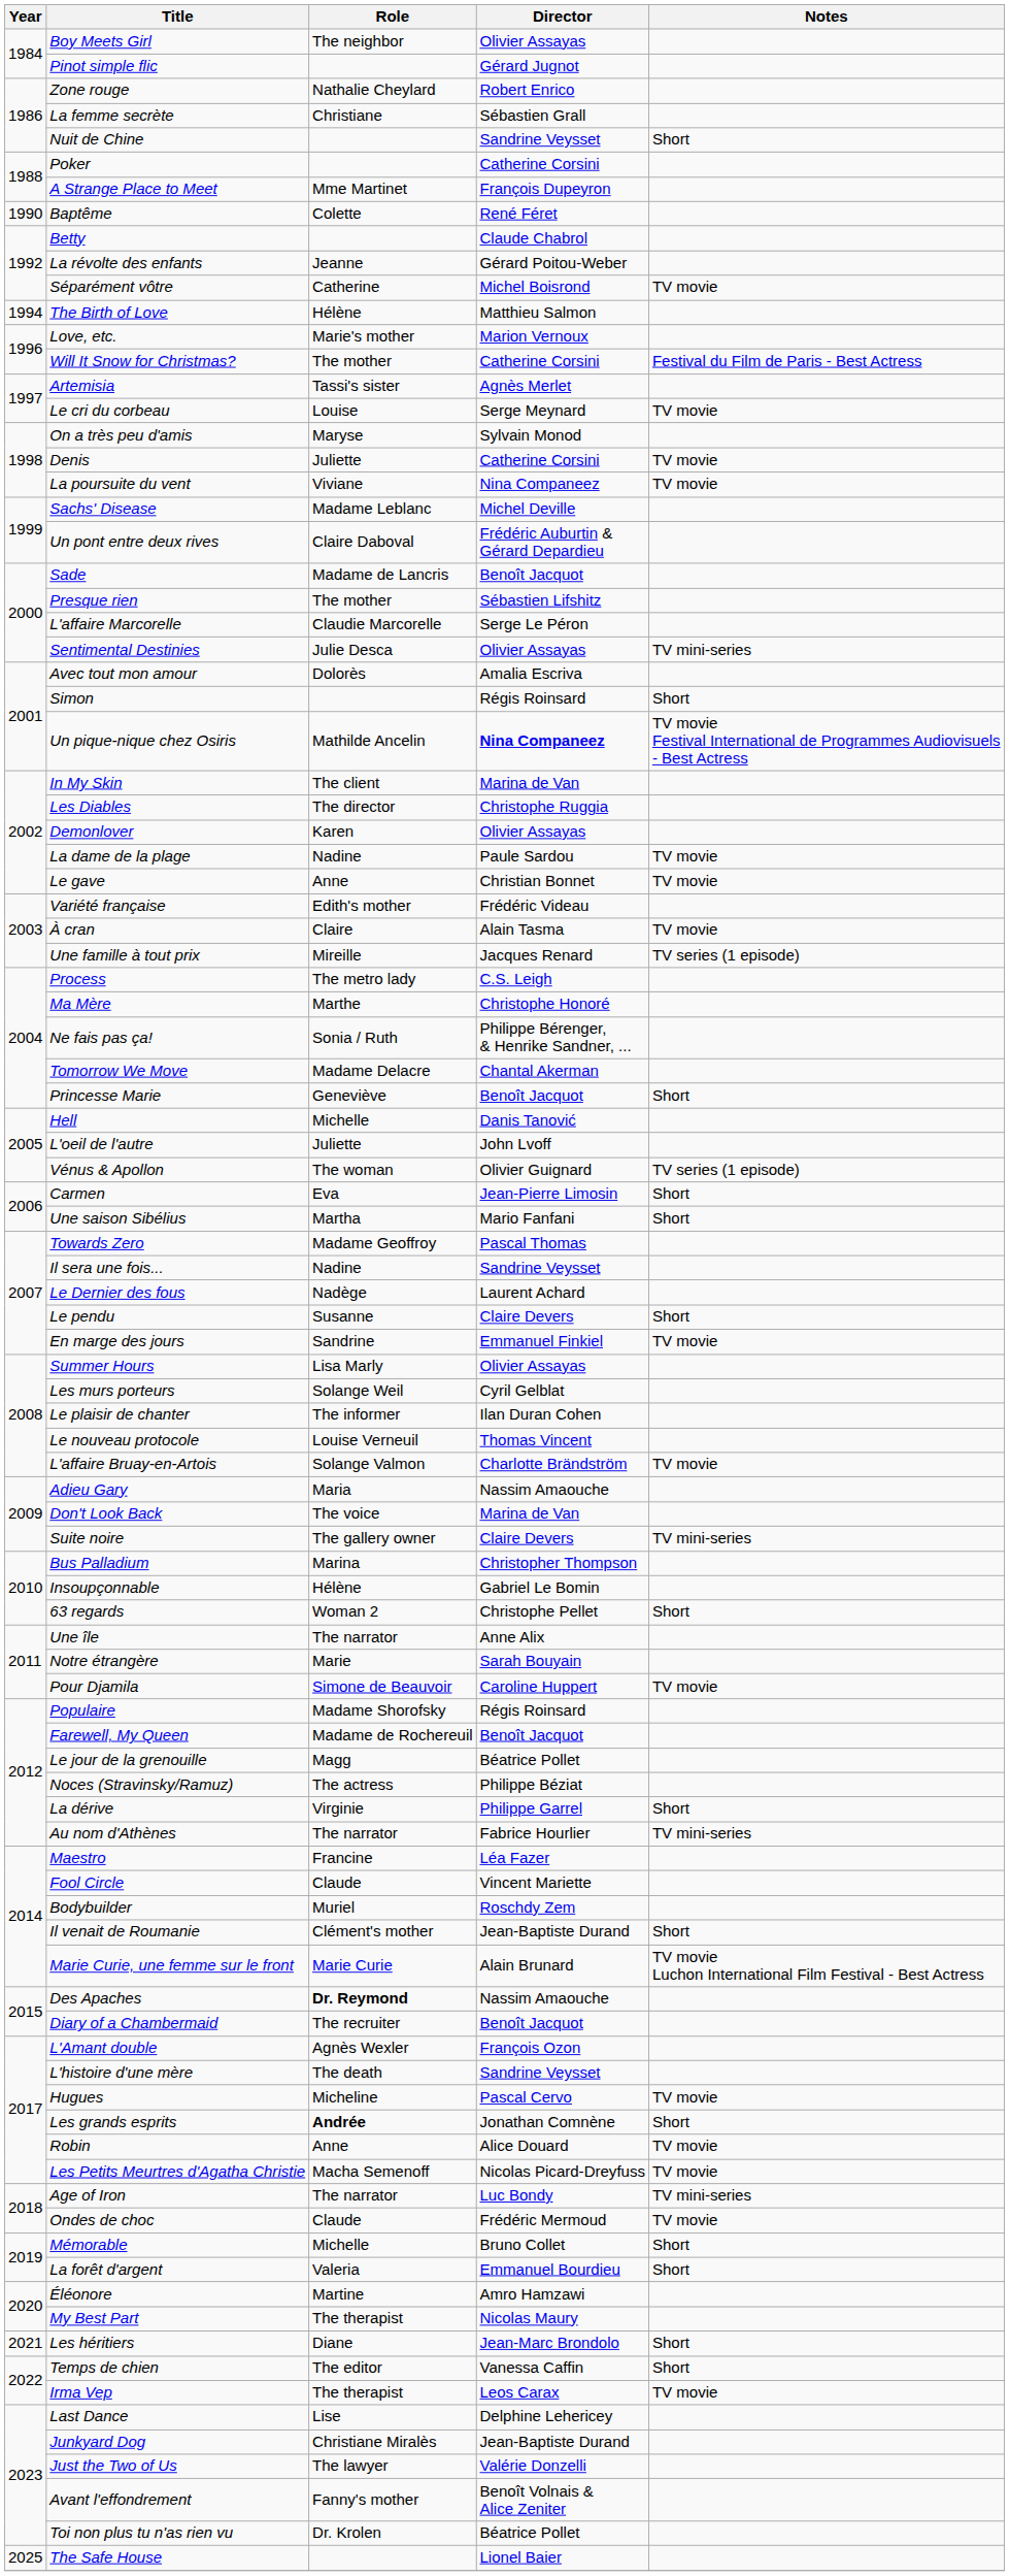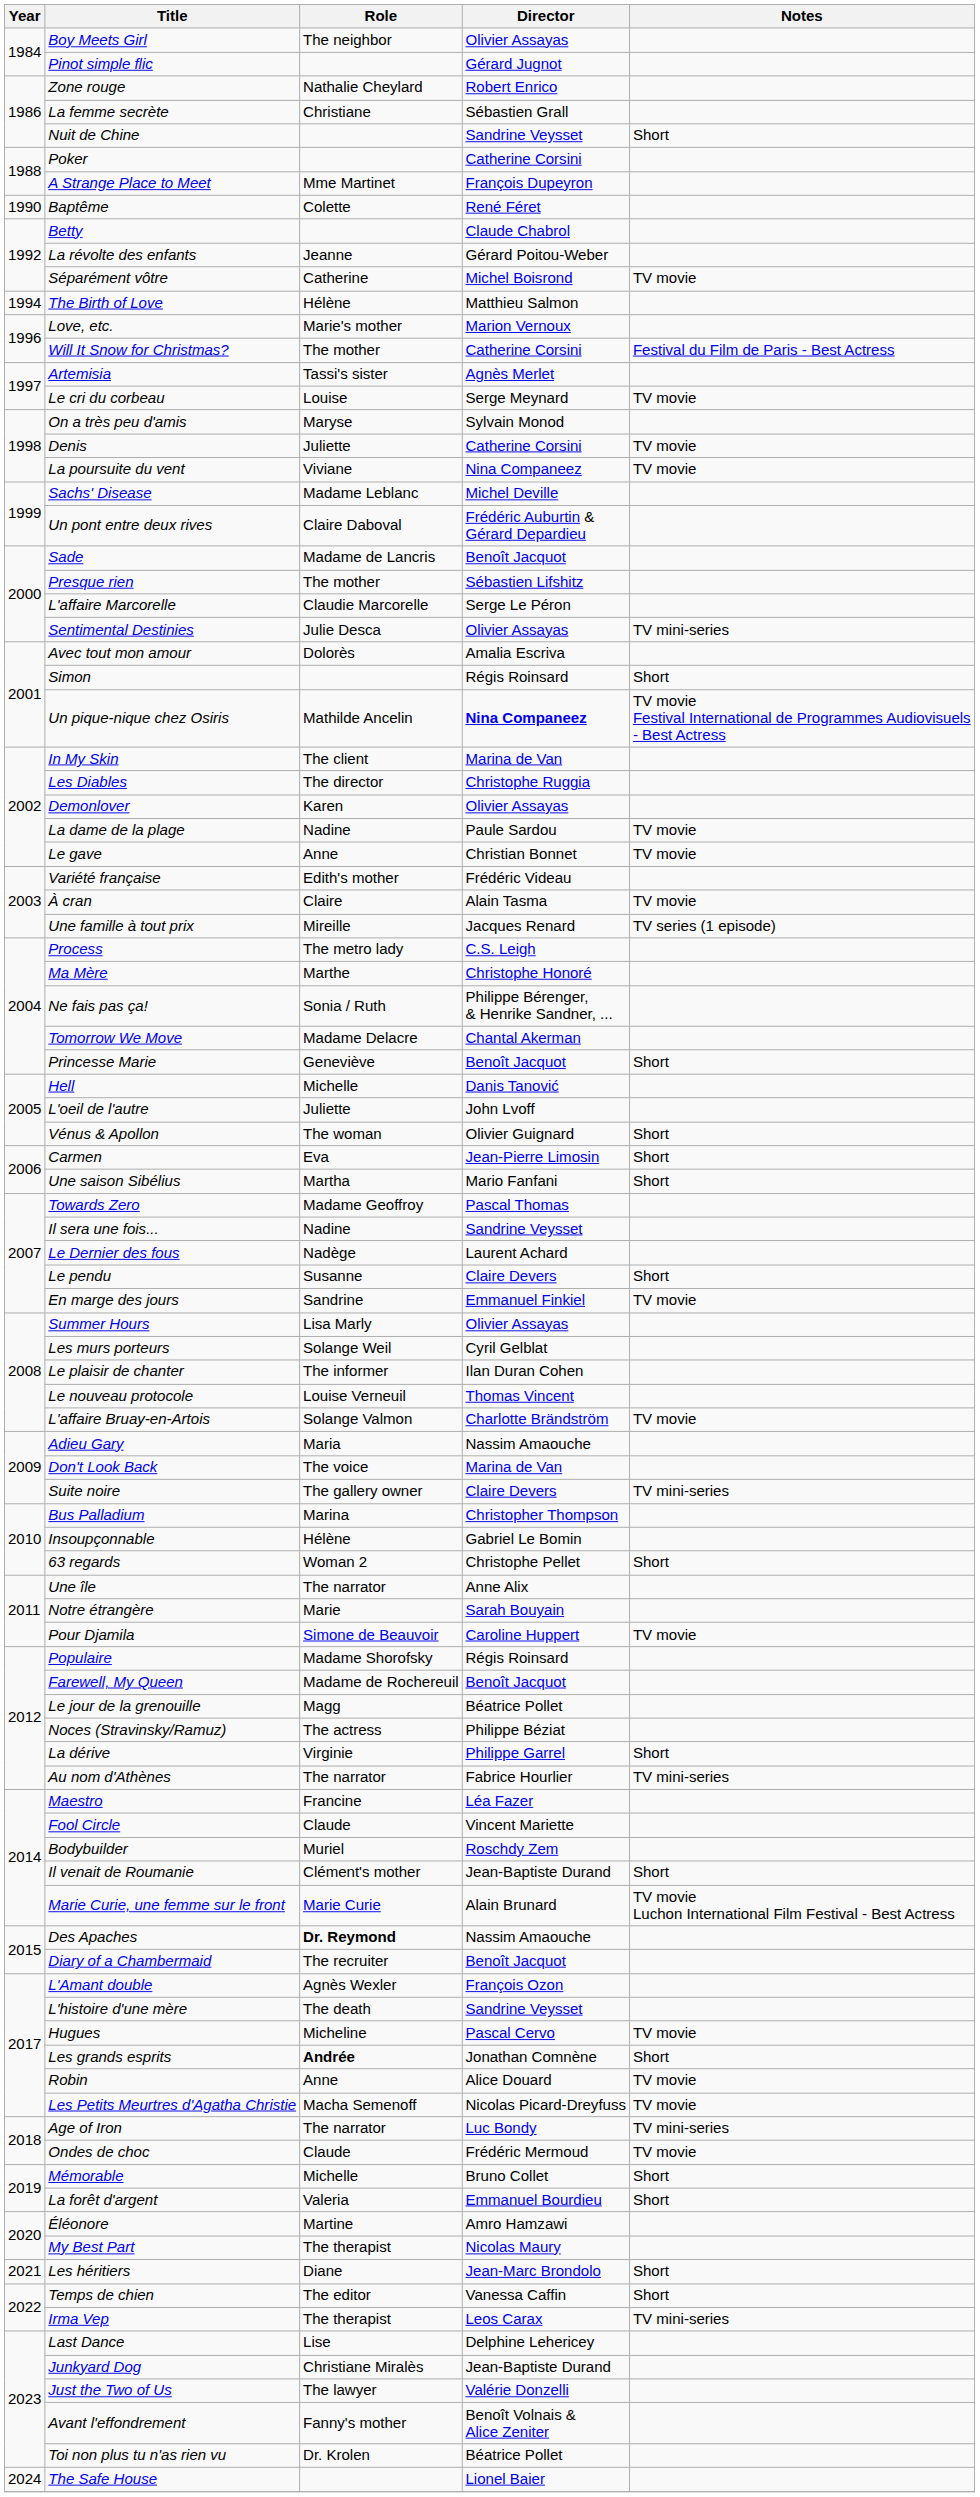Vénus & Apollon | Notes: TV series (1 episode) -> Short
Irma Vep | Notes: TV movie -> TV mini-series
The Safe House | Year: 2025 -> 2024
